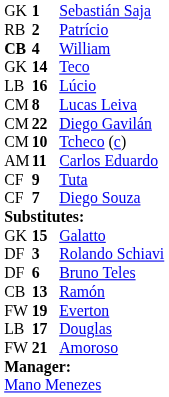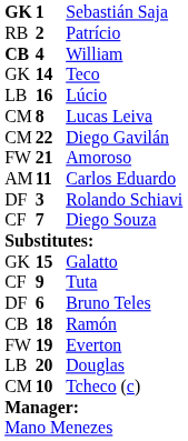Sebastián Saja | column 1: normal -> bold
rows swapped: Tcheco (c) <-> Amoroso
rows swapped: Tuta <-> Rolando Schiavi
Ramón | column 2: 13 -> 18
Douglas | column 2: 17 -> 20
